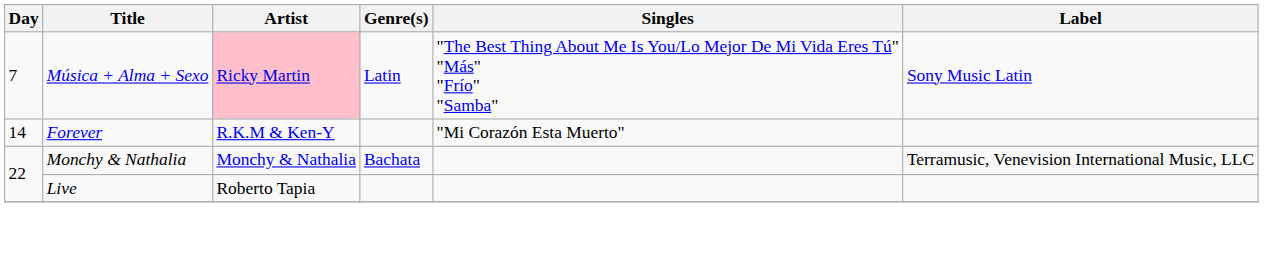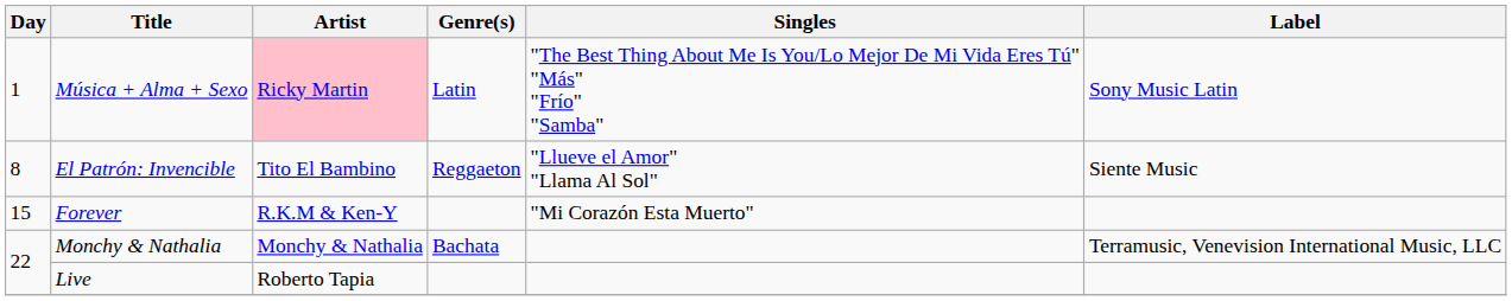Música + Alma + Sexo | Day: 7 -> 1
+ row: 8 | El Patrón: Invencible | Tito El Bambino | Reggaeton | "Llueve el Amor" "Llama Al Sol" | Siente Music
Forever | Day: 14 -> 15
